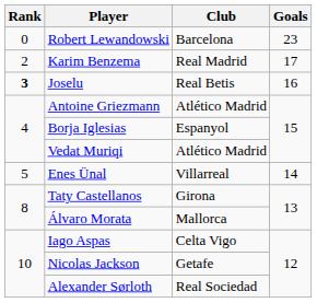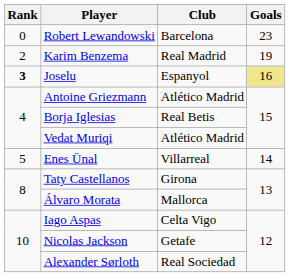Karim Benzema | Goals: 17 -> 19
Joselu | Club: Real Betis -> Espanyol
Joselu | Goals: no background -> khaki background
Borja Iglesias | Club: Espanyol -> Real Betis
